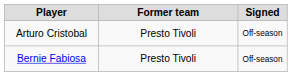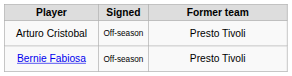columns swapped: Signed <-> Former team
